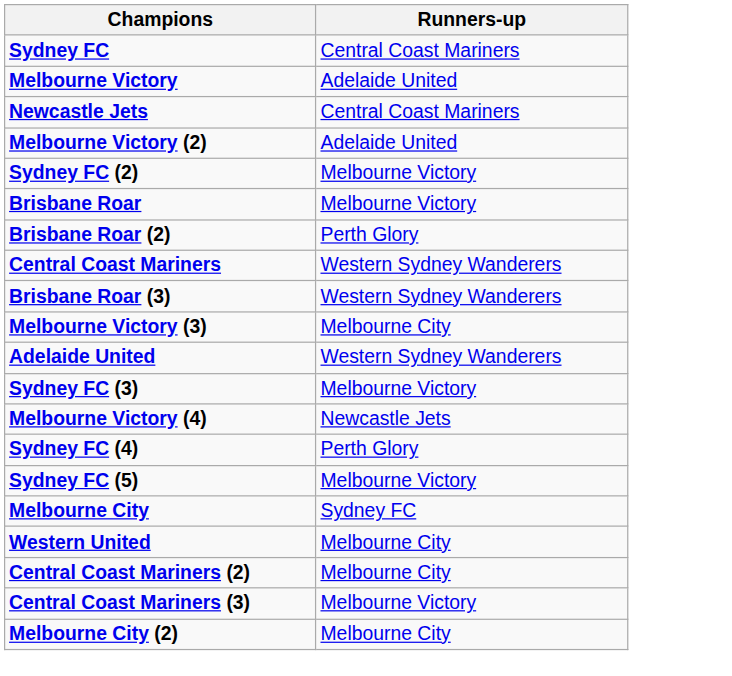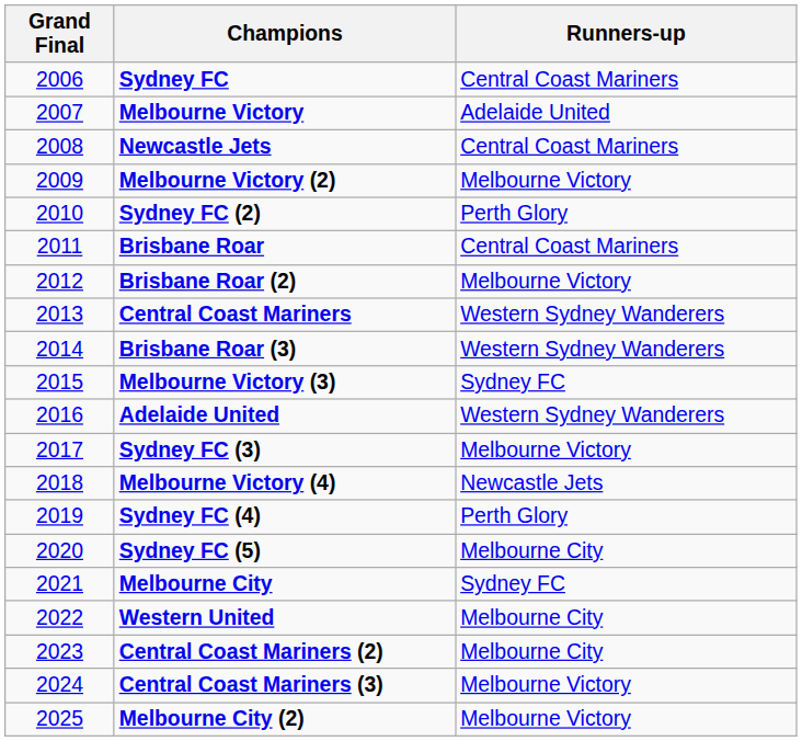+ column: Grand Final | 2006 | 2007 | 2008 | 2009 | 2010 | 2011 | 2012 | 2013 | 2014 | 2015 | 2016 | 2017 | 2018 | 2019 | 2020 | 2021 | 2022 | 2023 | 2024 | 2025
Melbourne Victory (2) | Runners-up: Adelaide United -> Melbourne Victory
Sydney FC (2) | Runners-up: Melbourne Victory -> Perth Glory
Brisbane Roar | Runners-up: Melbourne Victory -> Central Coast Mariners
Brisbane Roar (2) | Runners-up: Perth Glory -> Melbourne Victory
Melbourne Victory (3) | Runners-up: Melbourne City -> Sydney FC
Sydney FC (5) | Runners-up: Melbourne Victory -> Melbourne City
Melbourne City (2) | Runners-up: Melbourne City -> Melbourne Victory
